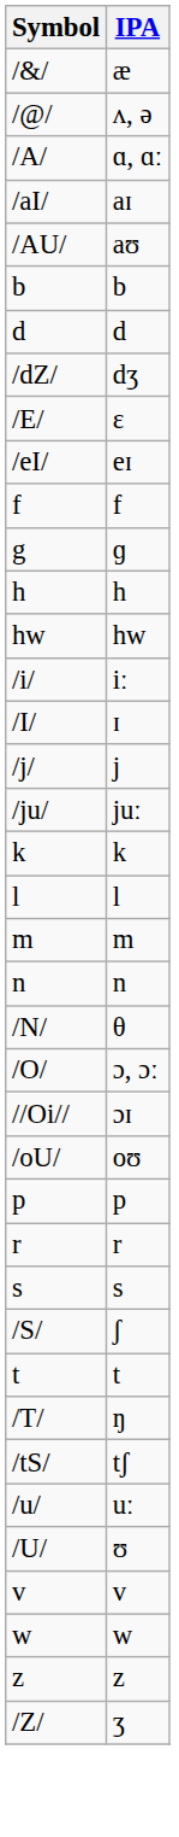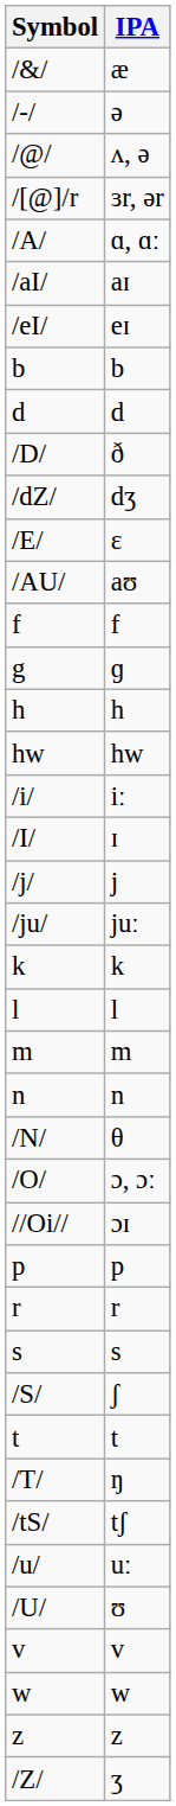+ row: /-/ | ə
+ row: /[@]/r | ɜr, ər
rows swapped: /AU/ <-> /eI/
+ row: /D/ | ð
- row: /oU/ | oʊ
